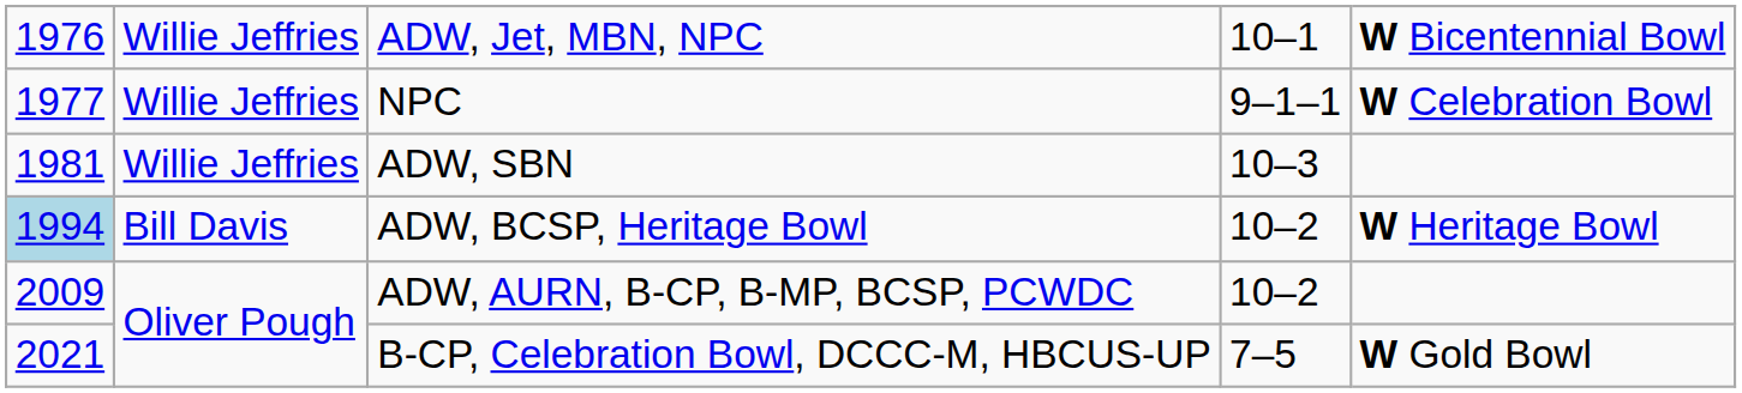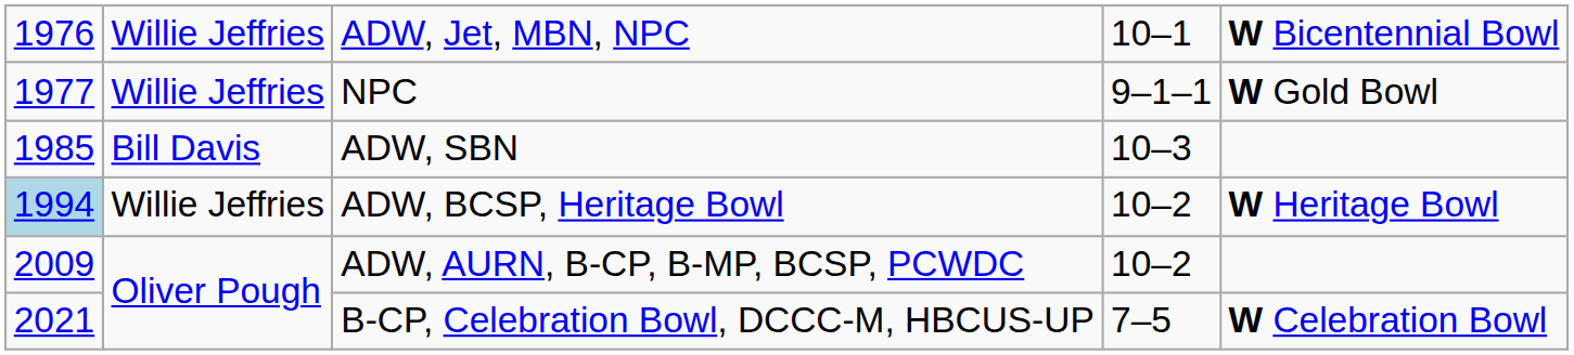NPC | column 5: W Celebration Bowl -> W Gold Bowl
ADW, SBN | column 1: 1981 -> 1985
ADW, SBN | column 2: Willie Jeffries -> Bill Davis
ADW, BCSP, Heritage Bowl | column 2: Bill Davis -> Willie Jeffries
B-CP, Celebration Bowl, DCCC-M, HBCUS-UP | column 5: W Gold Bowl -> W Celebration Bowl
